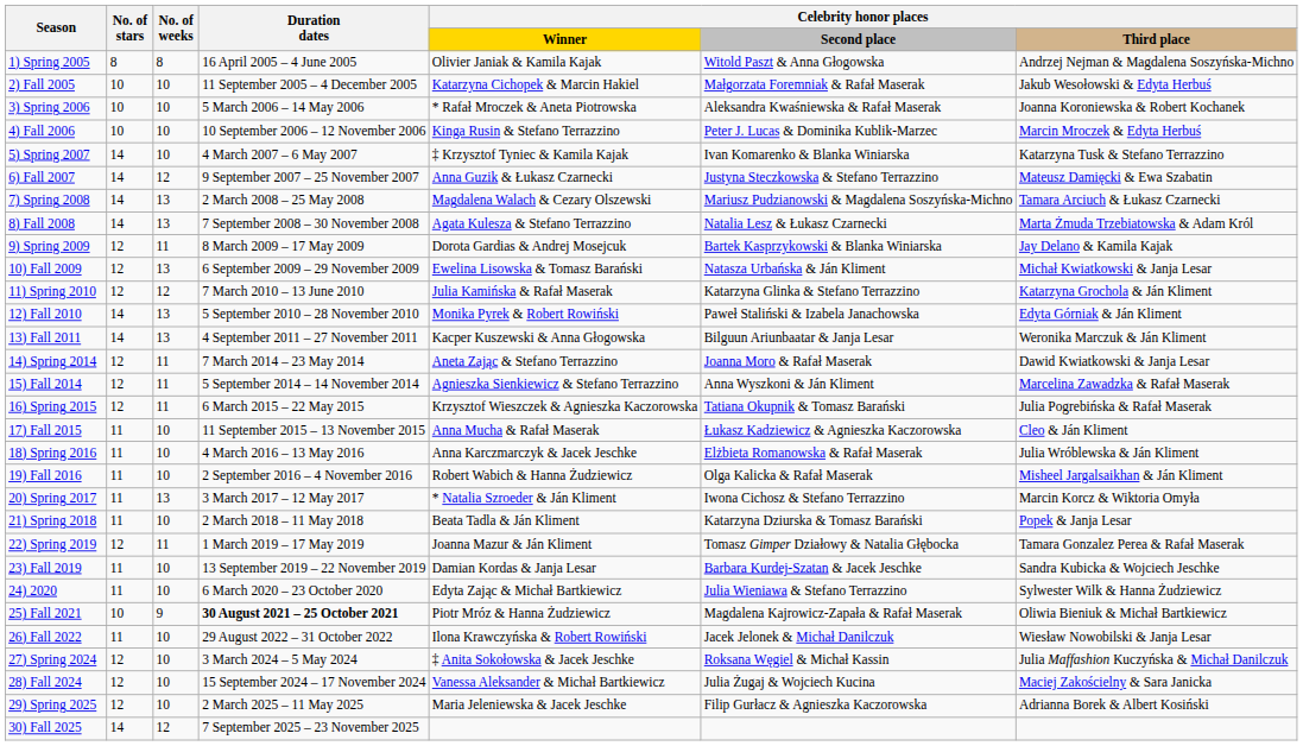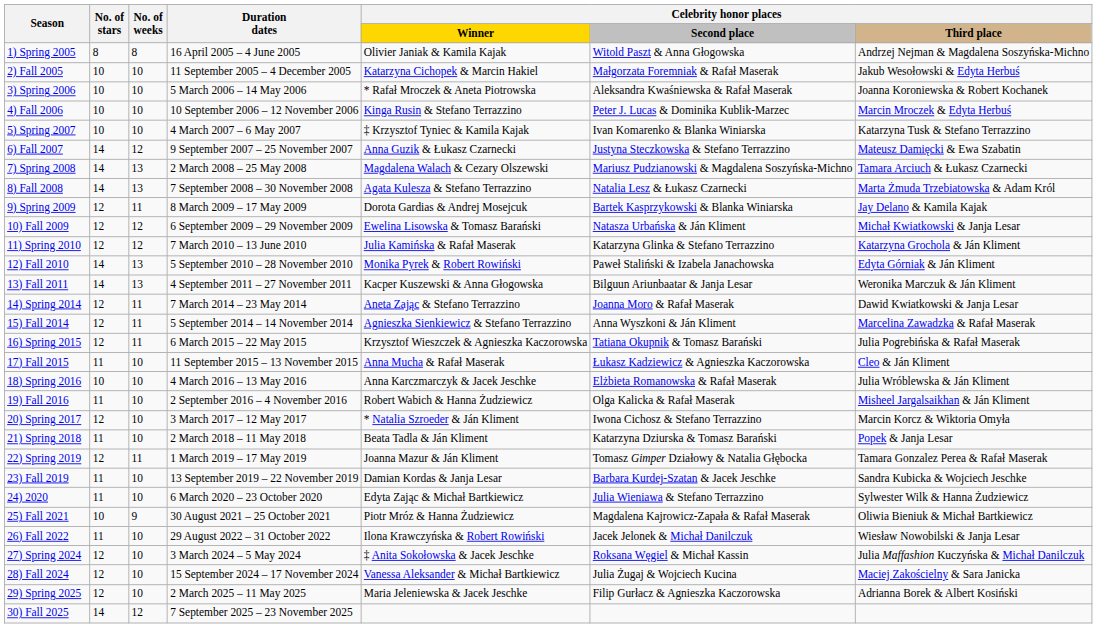5) Spring 2007 | No. of stars: 14 -> 10
10) Fall 2009 | No. of weeks: 13 -> 12
18) Spring 2016 | No. of stars: 11 -> 10
20) Spring 2017 | No. of stars: 11 -> 12
20) Spring 2017 | No. of weeks: 13 -> 10
25) Fall 2021 | Duration dates: bold -> normal
